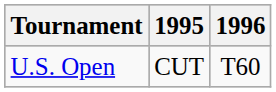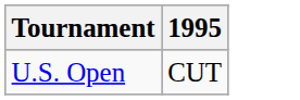- column: 1996 | T60
